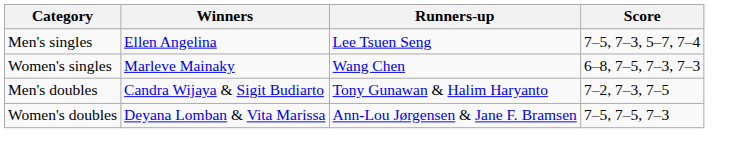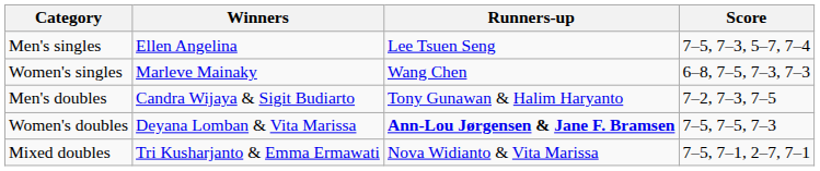Women's doubles | Runners-up: normal -> bold
+ row: Mixed doubles | Tri Kusharjanto & Emma Ermawati | Nova Widianto & Vita Marissa | 7–5, 7–1, 2–7, 7–1
